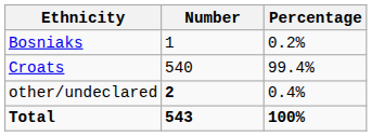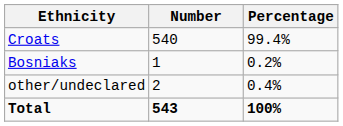rows swapped: Croats <-> Bosniaks
other/undeclared | Number: bold -> normal
